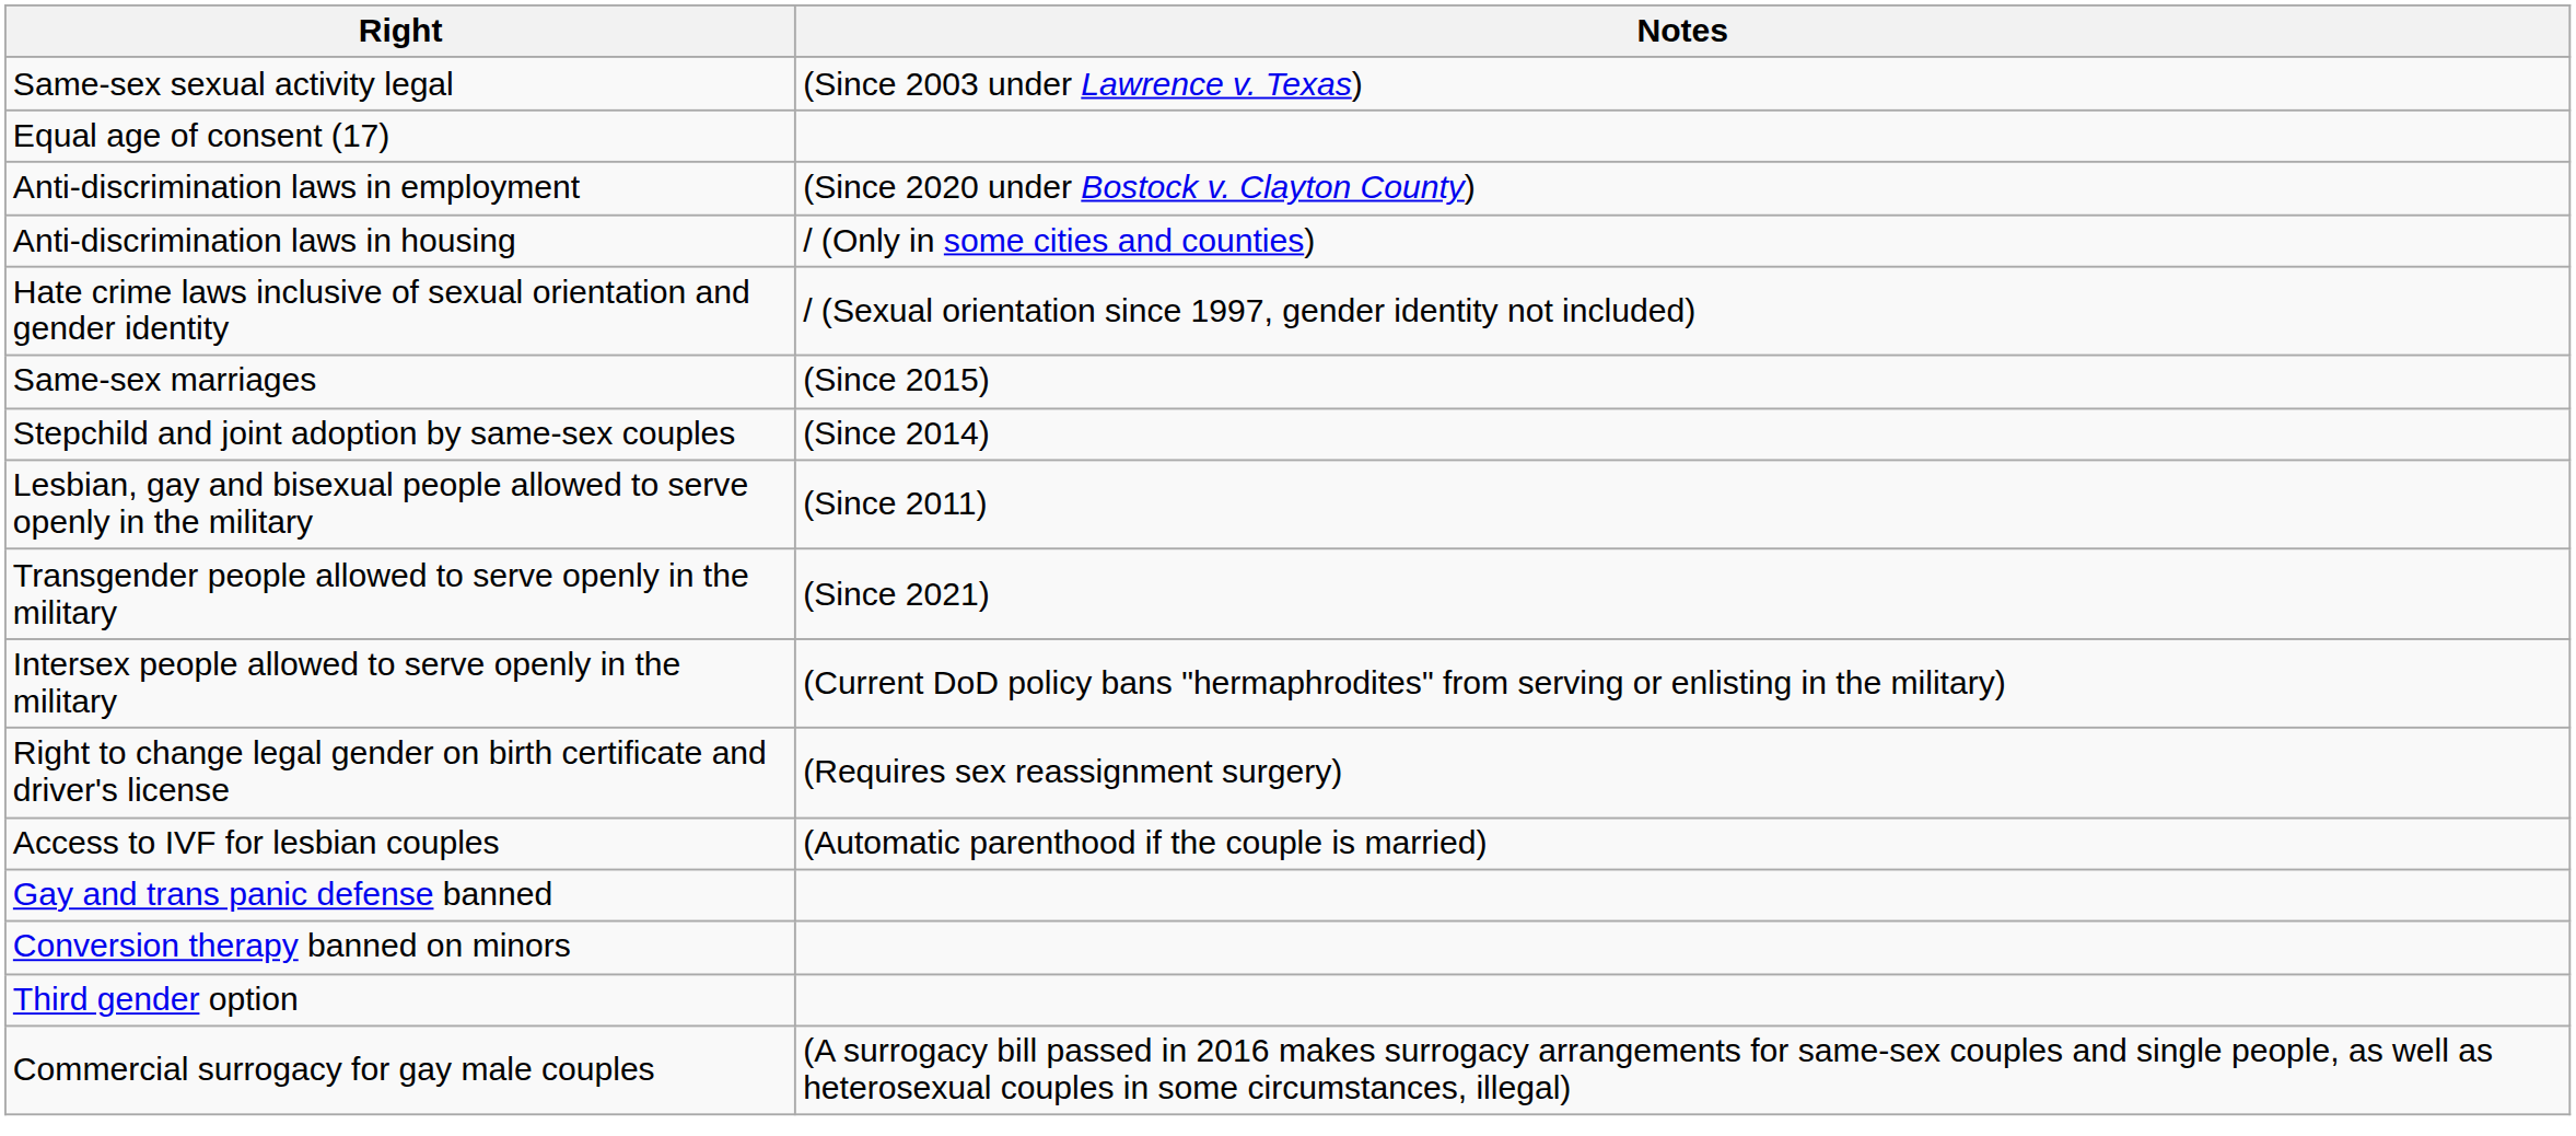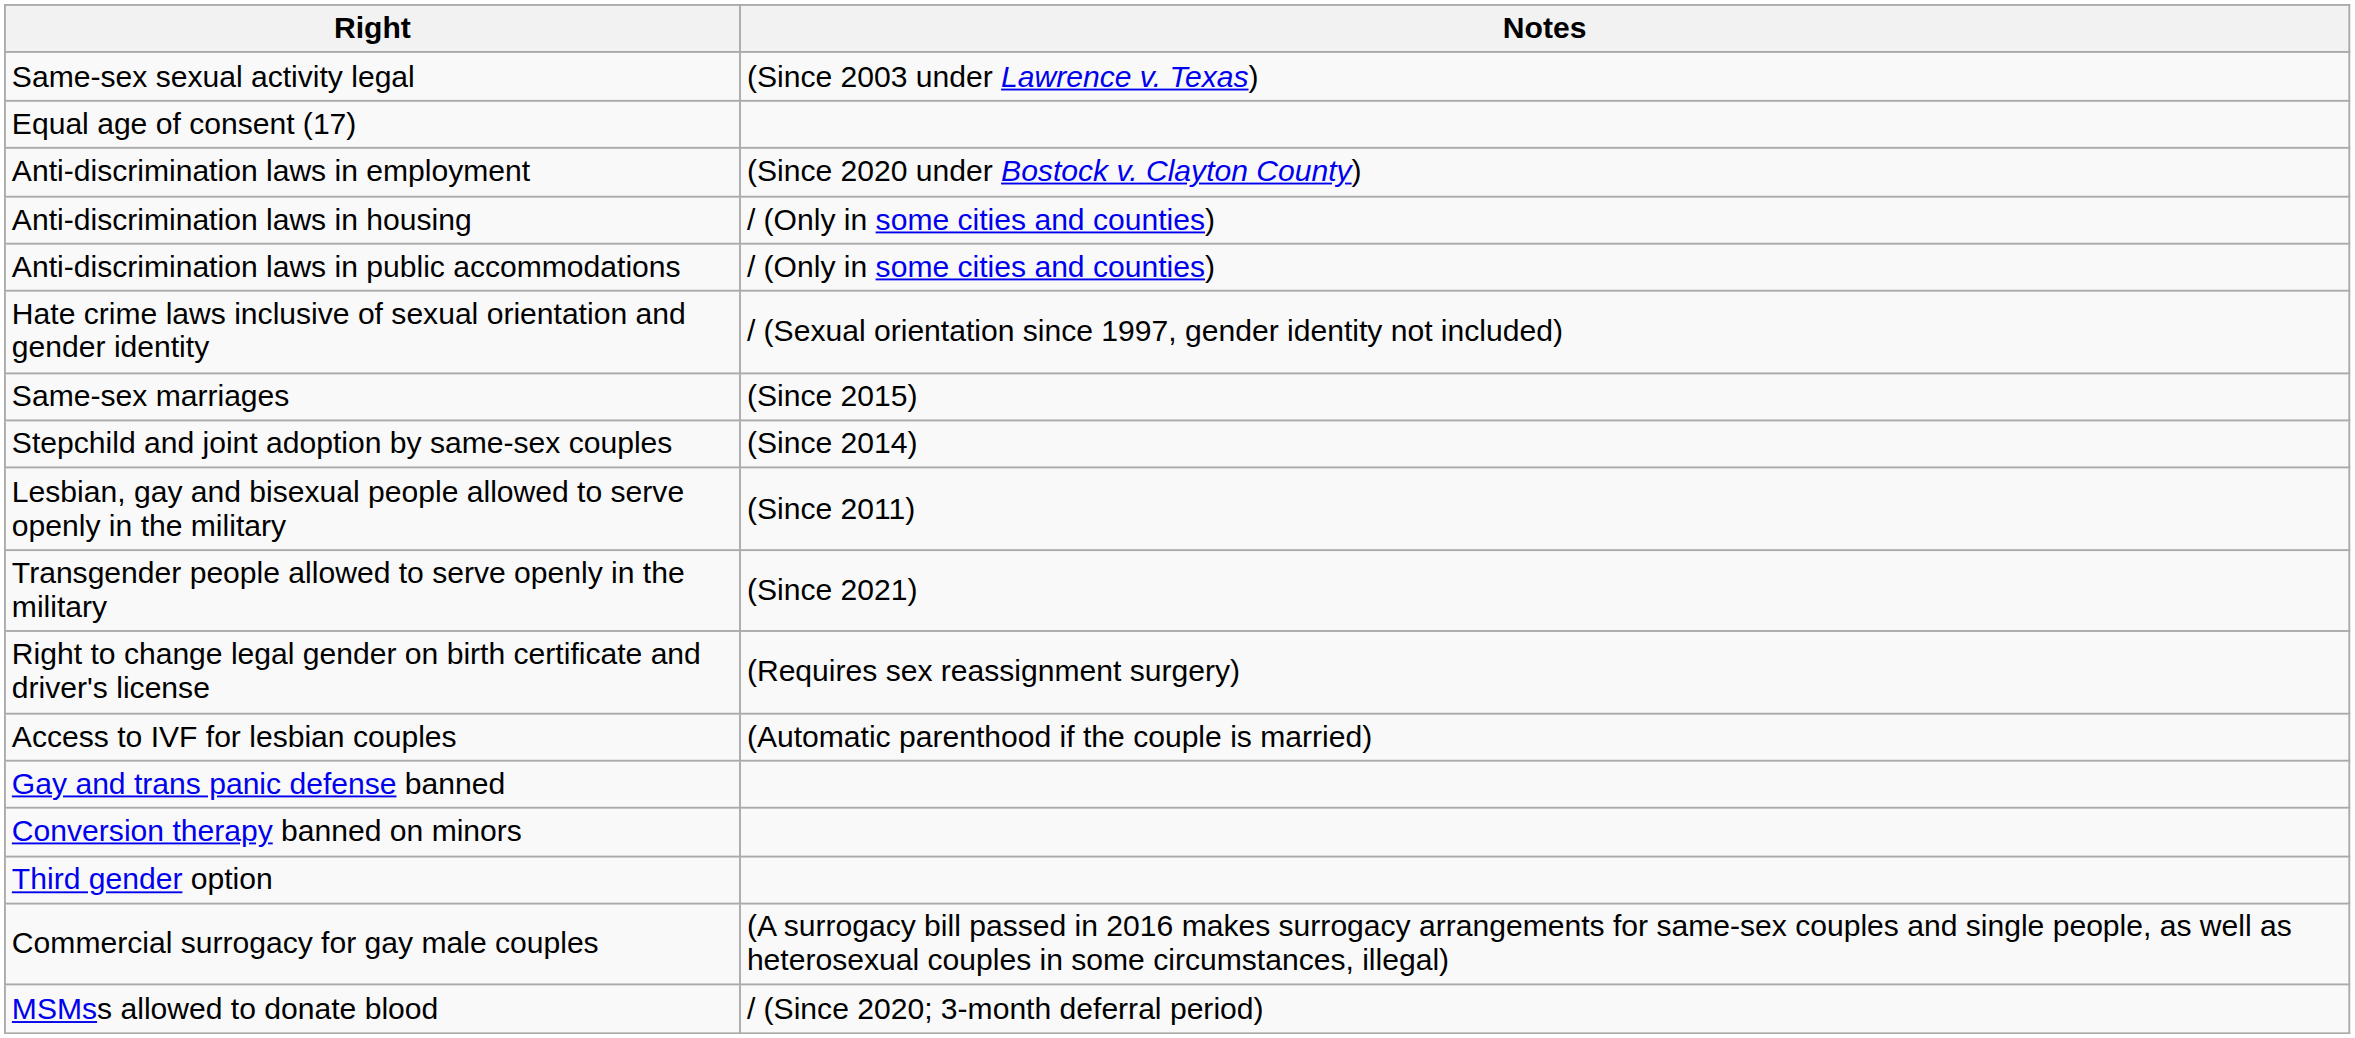+ row: Anti-discrimination laws in public accommodations | / (Only in some cities and counties)
- row: Intersex people allowed to serve openly in the military | (Current DoD policy bans "hermaphrodites" from serving or enlisting in the military)
+ row: MSMss allowed to donate blood | / (Since 2020; 3-month deferral period)
